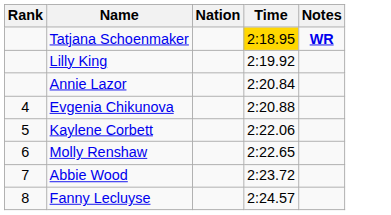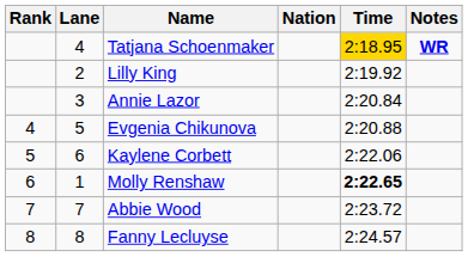+ column: Lane | 4 | 2 | 3 | 5 | 6 | 1 | 7 | 8
Molly Renshaw | Time: normal -> bold
